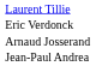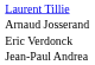rows swapped: Arnaud Josserand <-> Eric Verdonck
